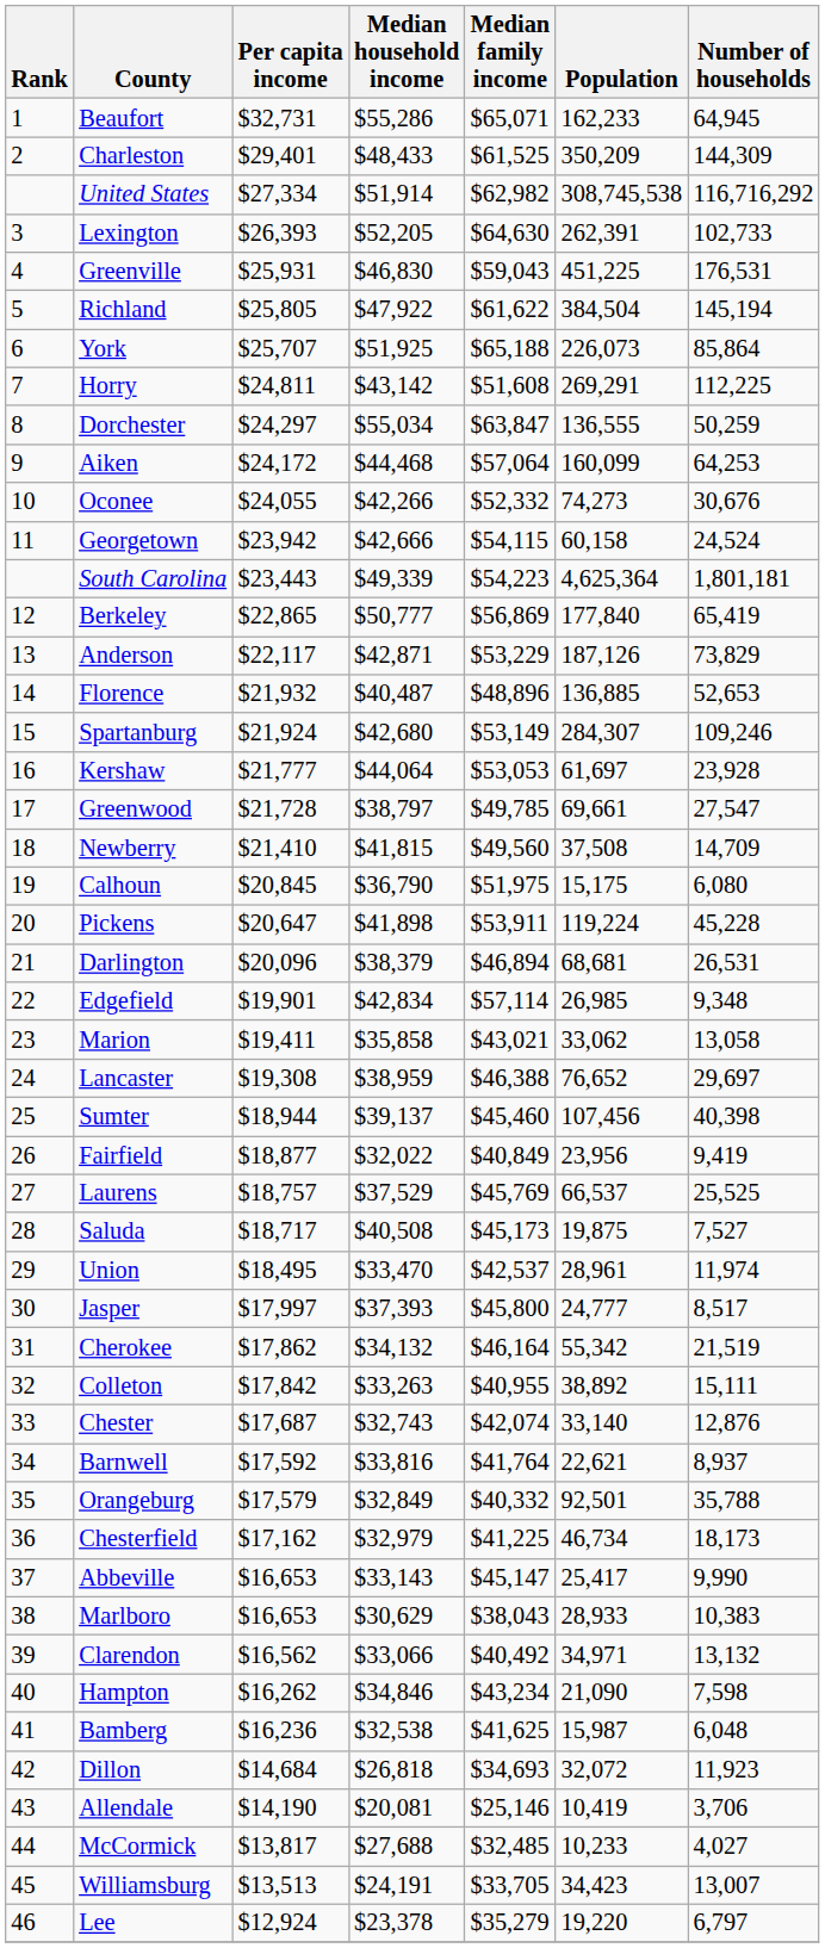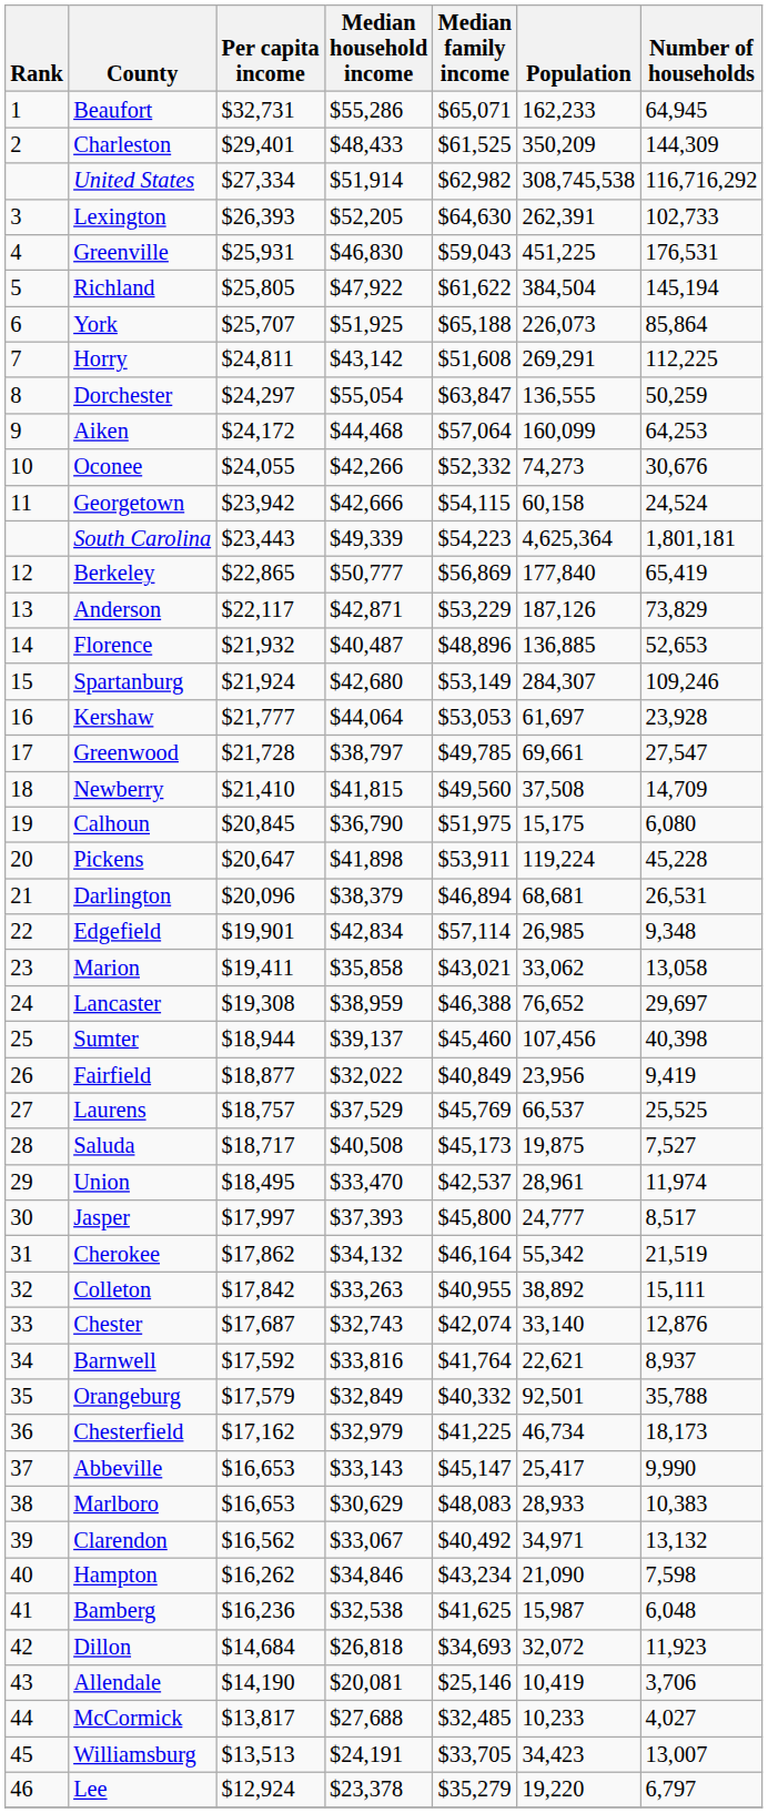Dorchester | Median household income: $55,034 -> $55,054
Marlboro | Median family income: $38,043 -> $48,083
Clarendon | Median household income: $33,066 -> $33,067
